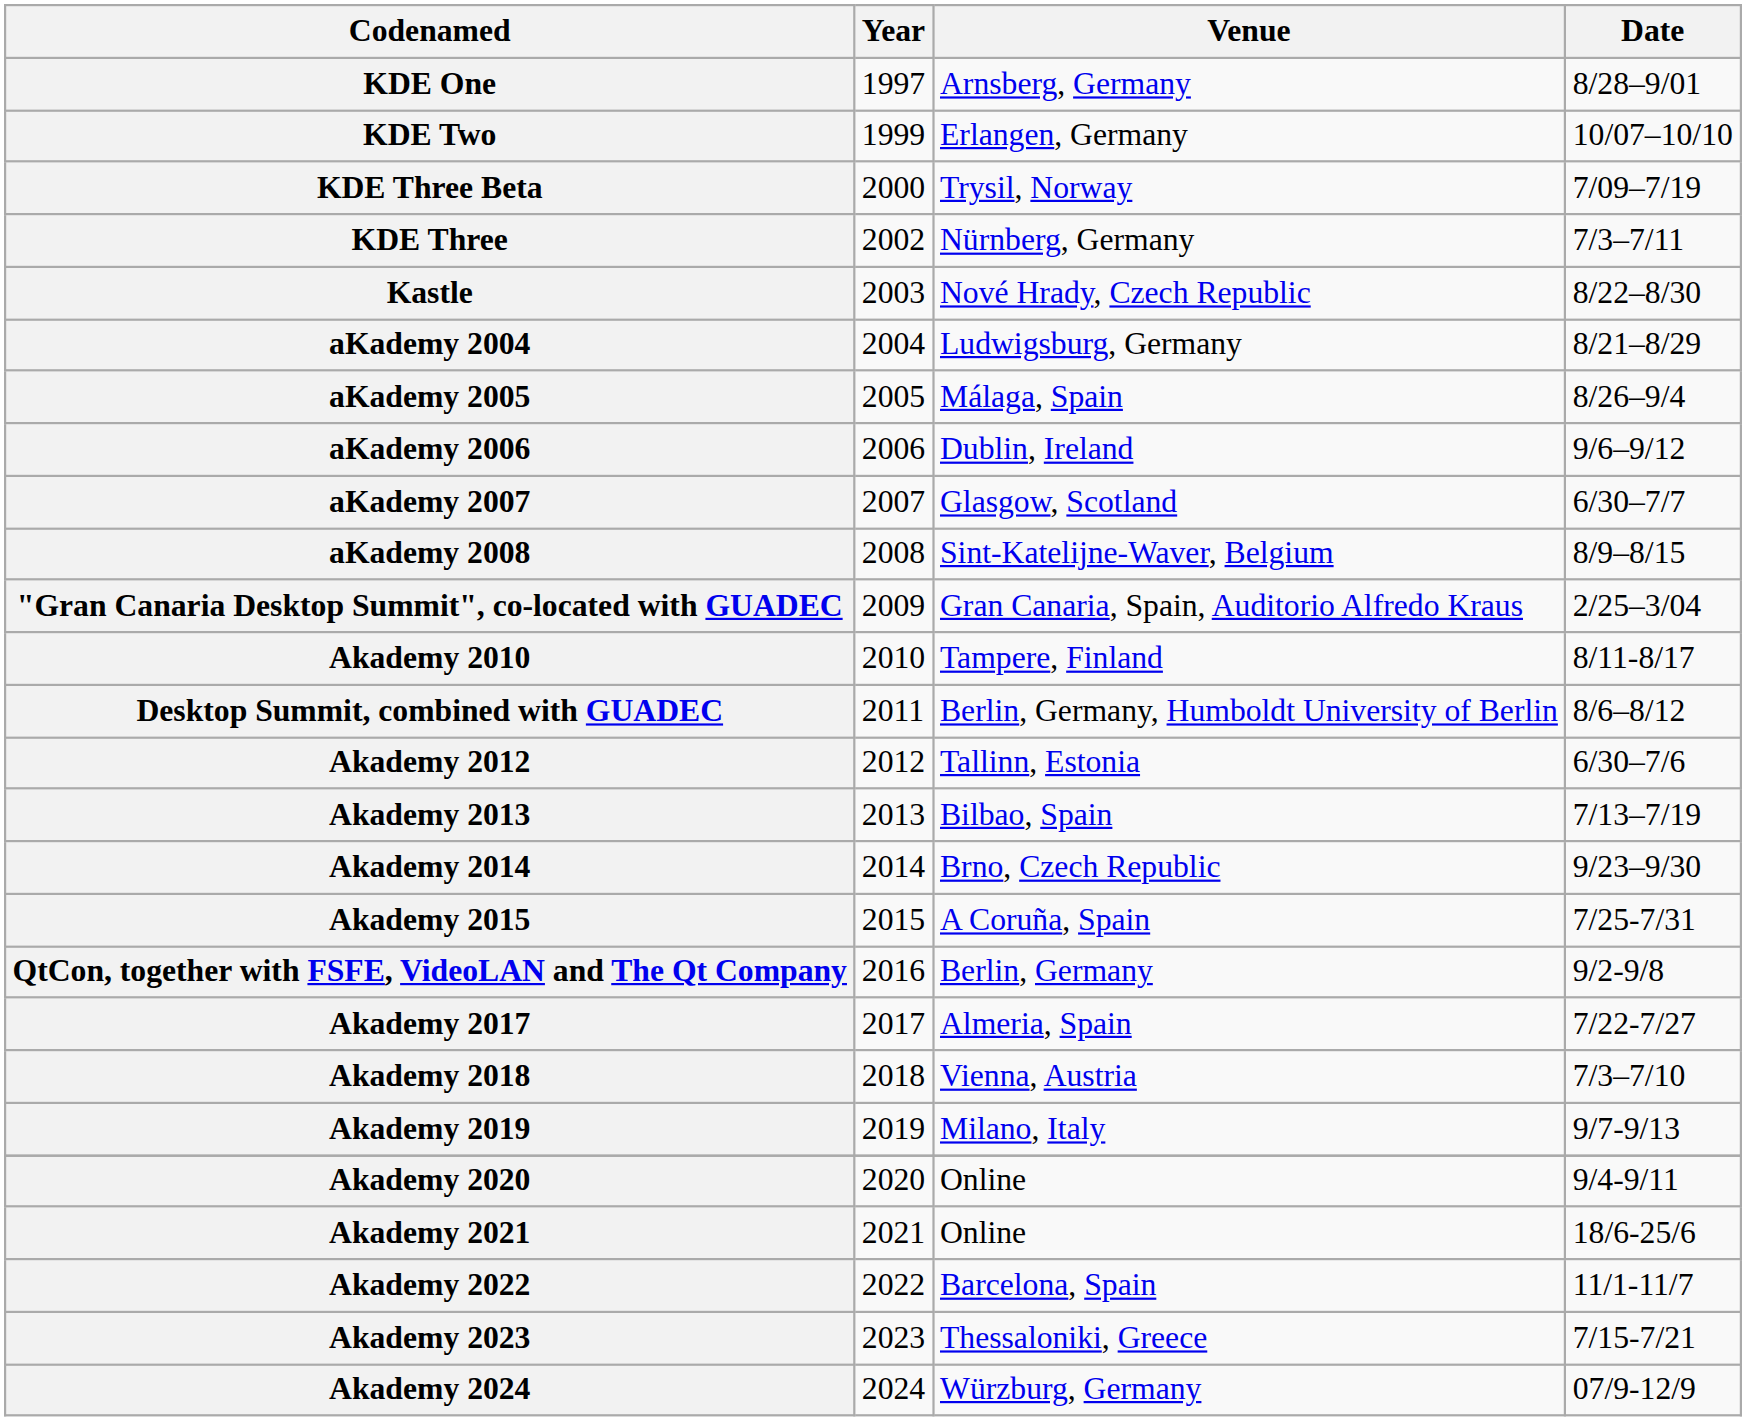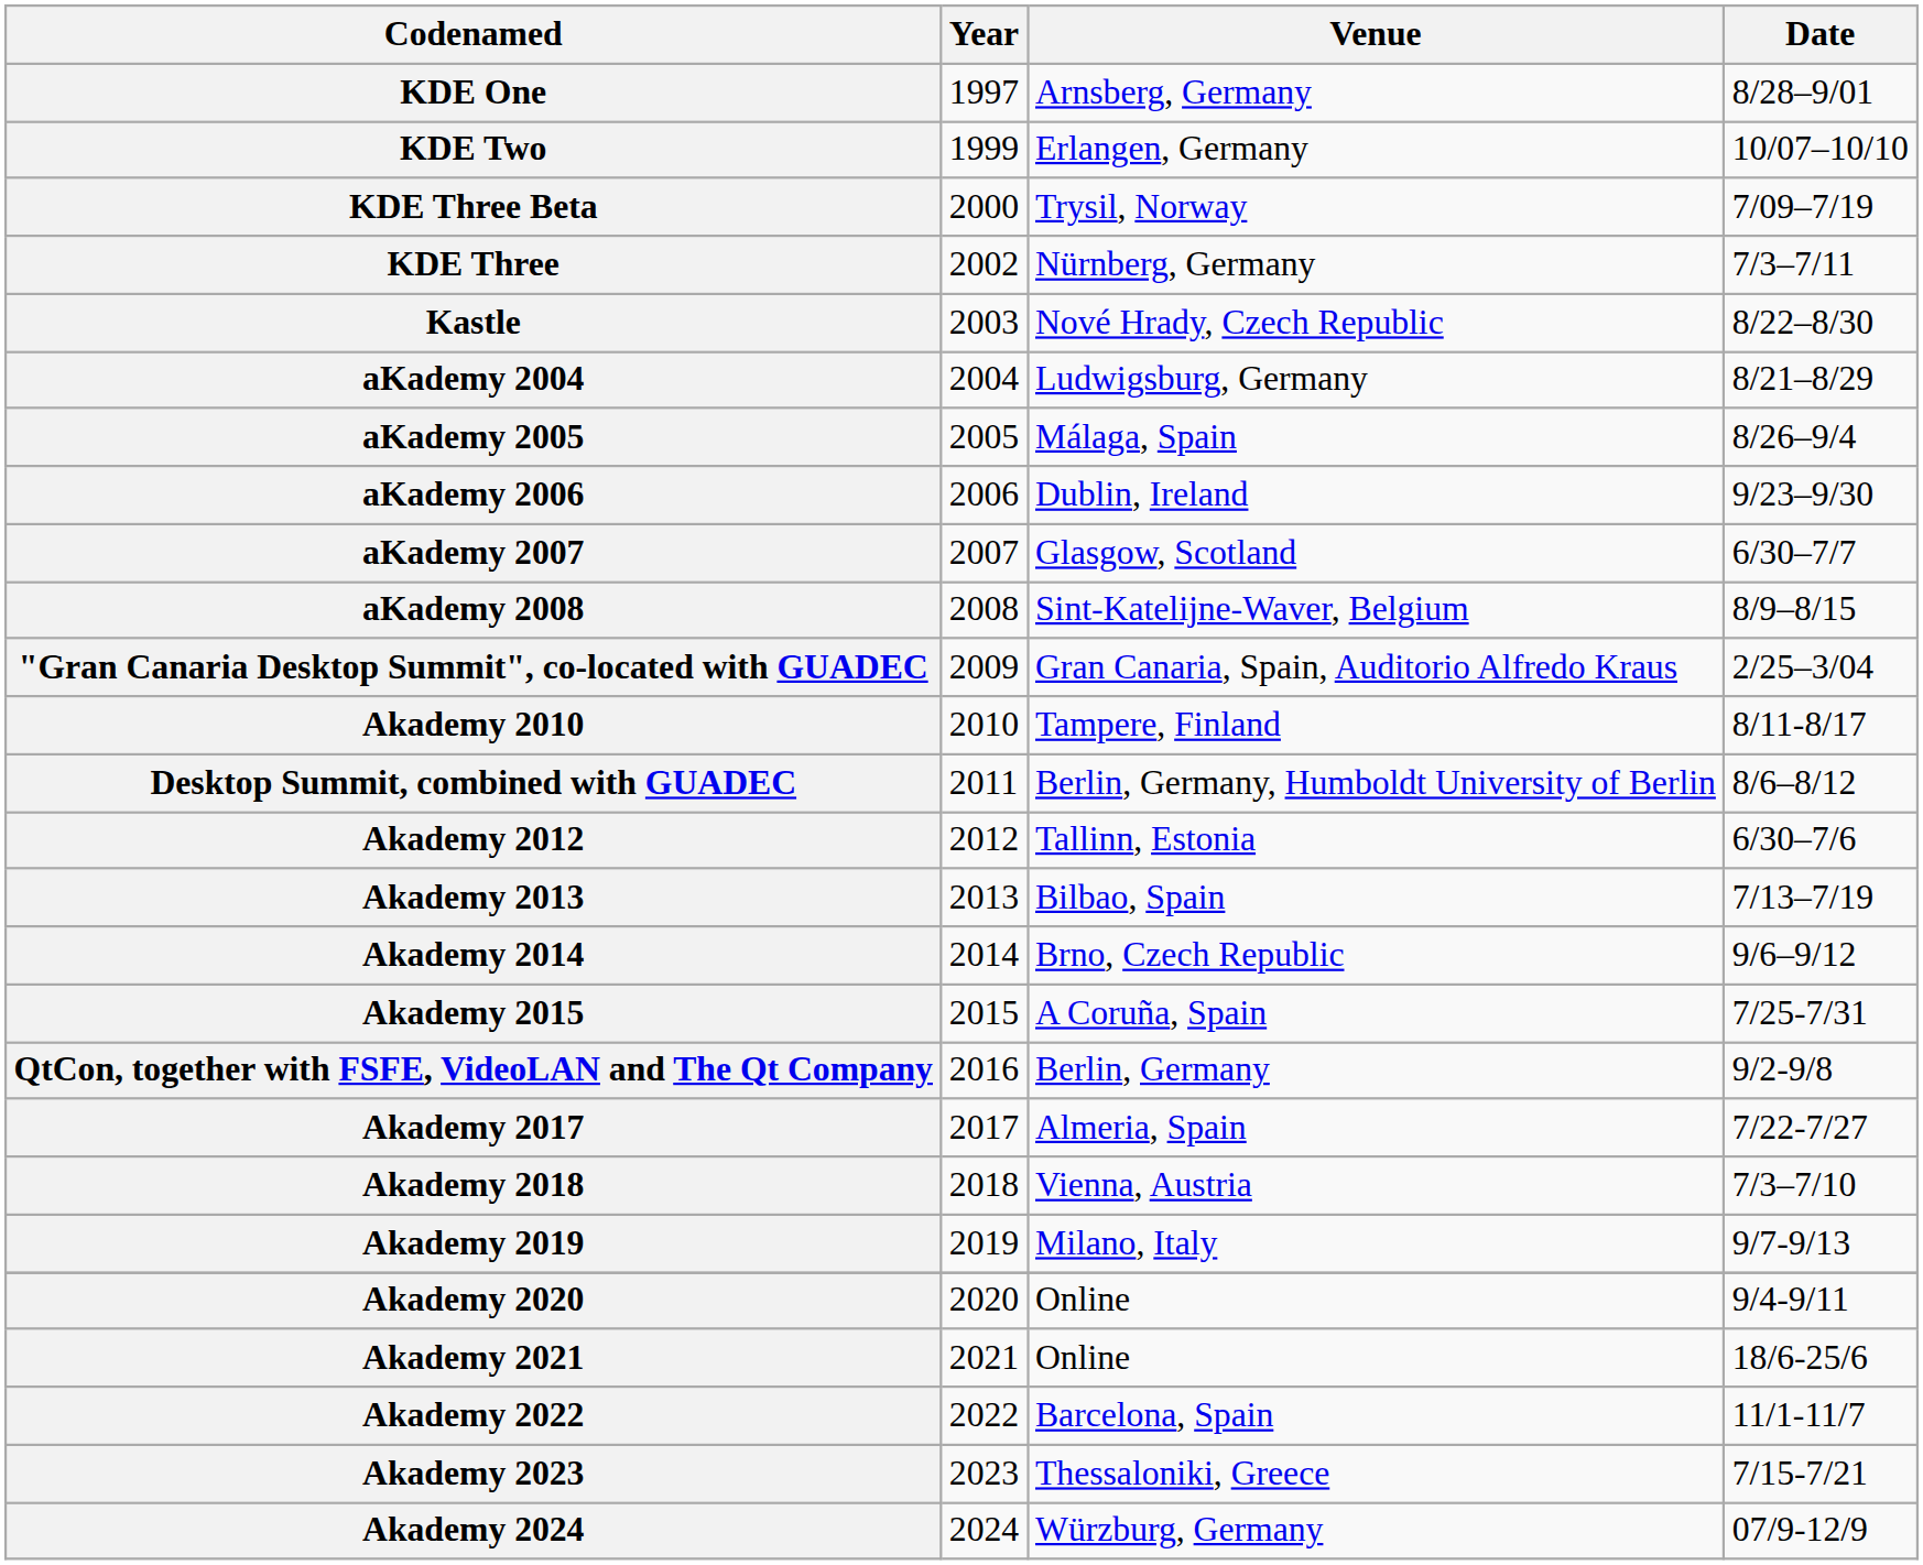aKademy 2006 | Date: 9/6–9/12 -> 9/23–9/30
Akademy 2014 | Date: 9/23–9/30 -> 9/6–9/12
